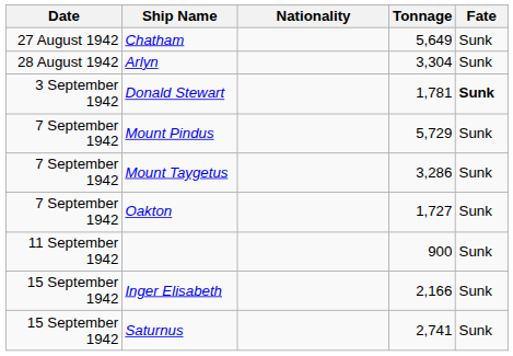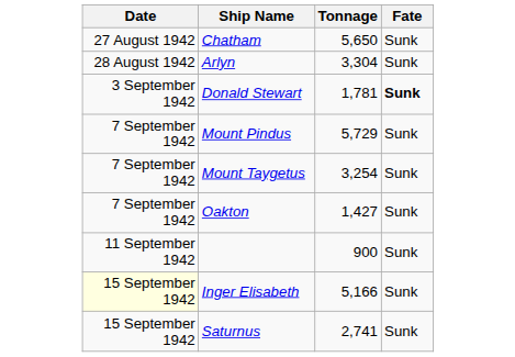- column: Nationality
Chatham | Tonnage: 5,649 -> 5,650
Mount Taygetus | Tonnage: 3,286 -> 3,254
Oakton | Tonnage: 1,727 -> 1,427
Inger Elisabeth | Date: no background -> lightyellow background
Inger Elisabeth | Tonnage: 2,166 -> 5,166
